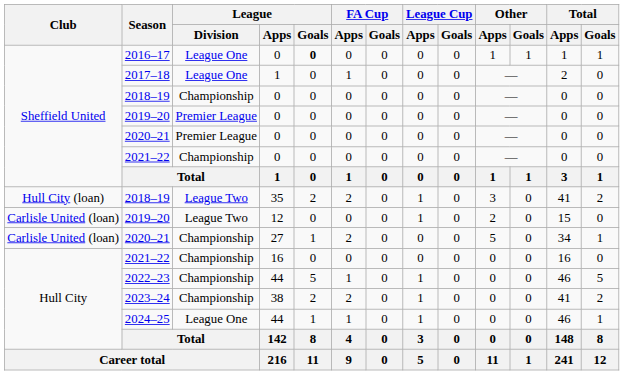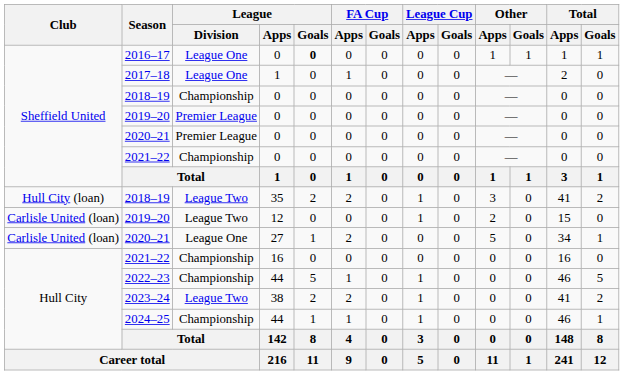2020–21 / 27 | League / Division: Championship -> League One
2023–24 | League / Division: Championship -> League Two
2024–25 | League / Division: League One -> Championship
